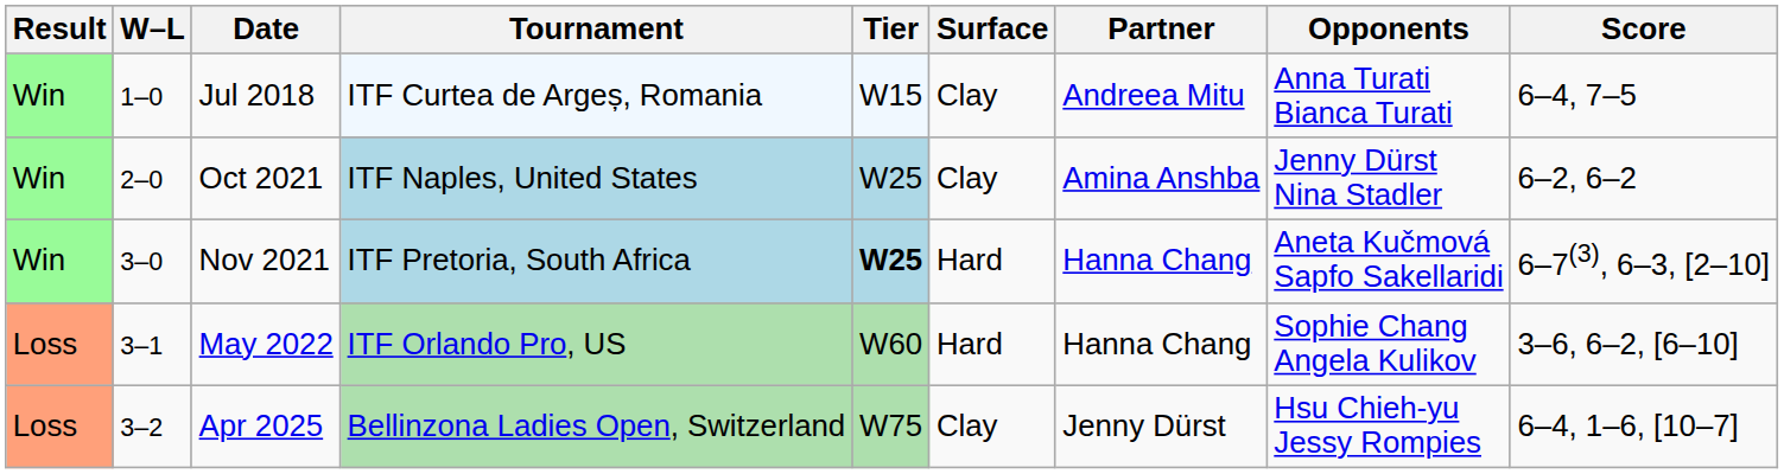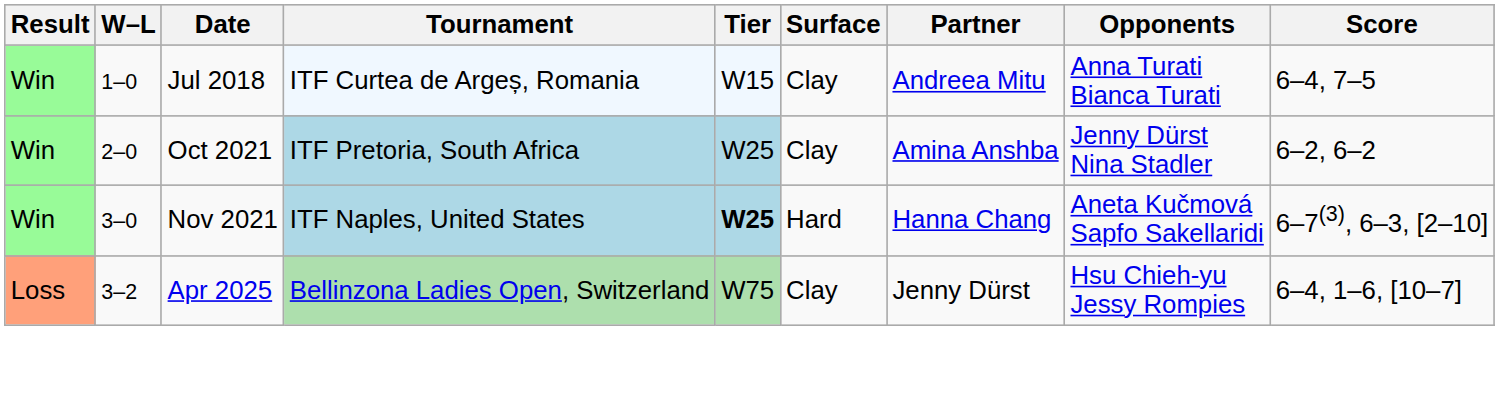Oct 2021 | Tournament: ITF Naples, United States -> ITF Pretoria, South Africa
Nov 2021 | Tournament: ITF Pretoria, South Africa -> ITF Naples, United States
- row: Loss | 3–1 | May 2022 | ITF Orlando Pro, US | W60 | Hard | Hanna Chang | Sophie Chang Angela Kulikov | 3–6, 6–2, [6–10]
